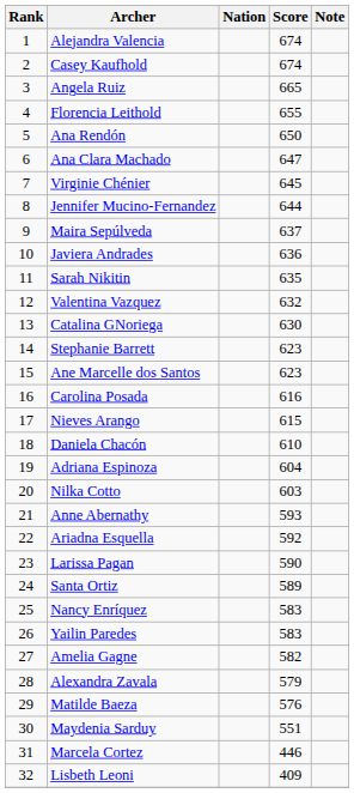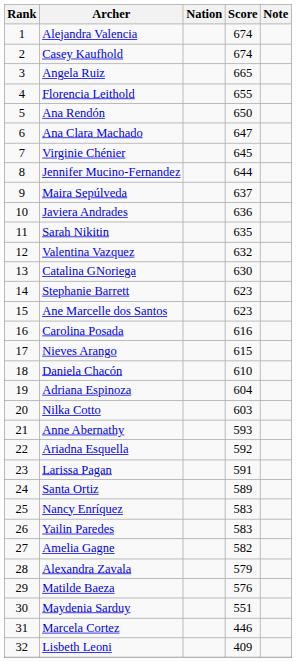Larissa Pagan | Score: 590 -> 591
